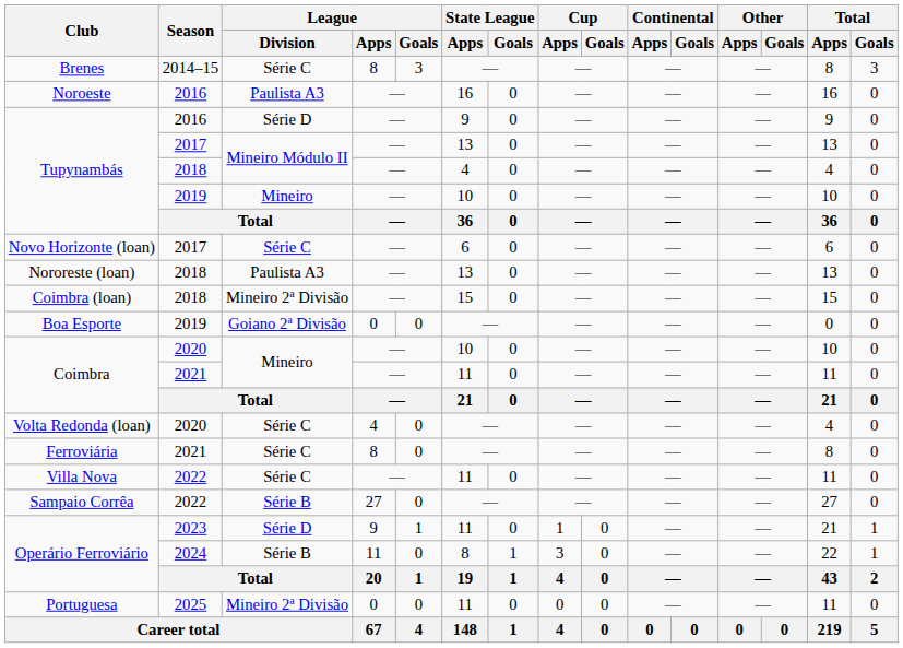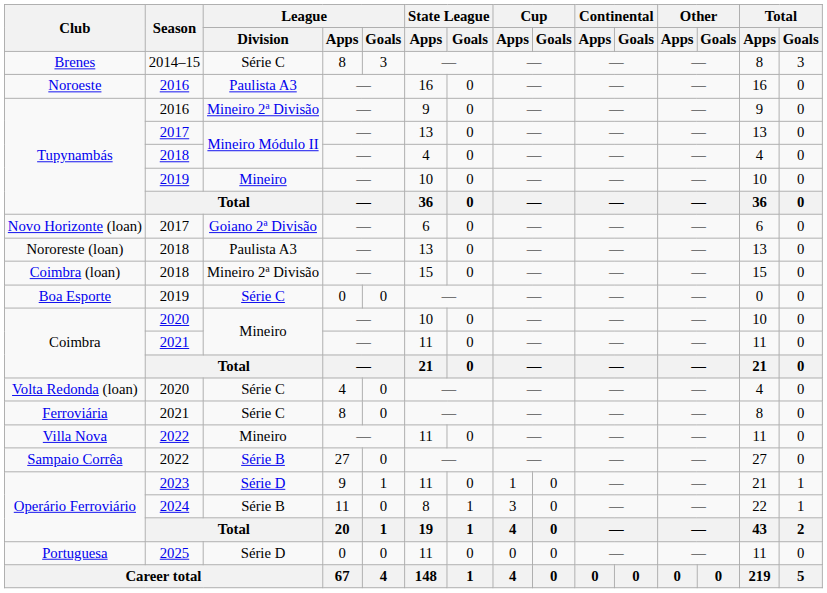Tupynambás / 2016 | League / Division: Série D -> Mineiro 2ª Divisão
Novo Horizonte (loan) | League / Division: Série C -> Goiano 2ª Divisão
Boa Esporte | League / Division: Goiano 2ª Divisão -> Série C
Villa Nova | League / Division: Série C -> Mineiro
Portuguesa | League / Division: Mineiro 2ª Divisão -> Série D
